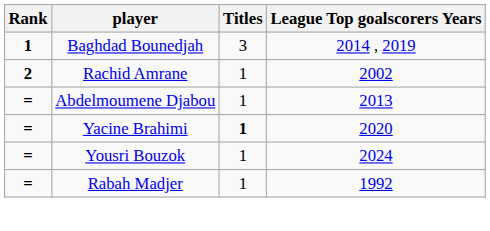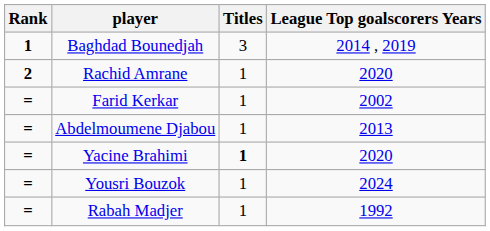Rachid Amrane | League Top goalscorers Years: 2002 -> 2020
+ row: = | Farid Kerkar | 1 | 2002
